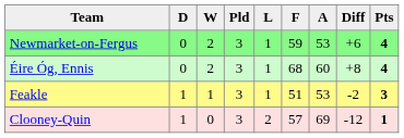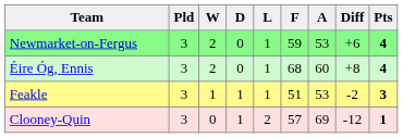columns swapped: Pld <-> D
